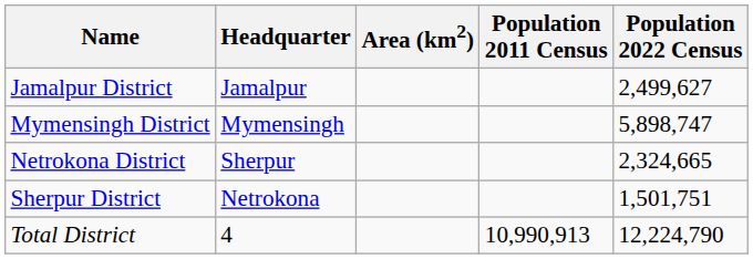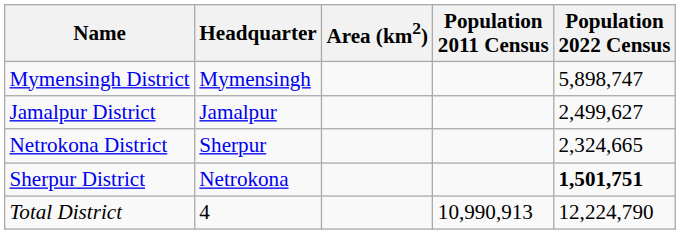rows swapped: Mymensingh District <-> Jamalpur District
Sherpur District | Population 2022 Census: normal -> bold
